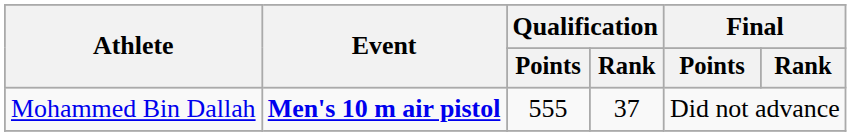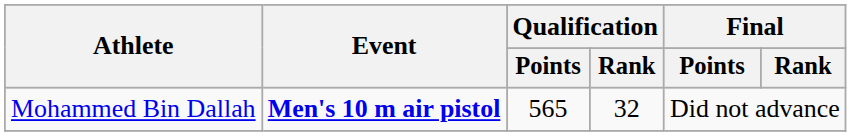Mohammed Bin Dallah | Qualification / Points: 555 -> 565
Mohammed Bin Dallah | Qualification / Rank: 37 -> 32
